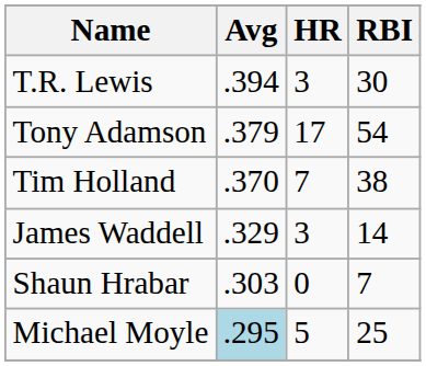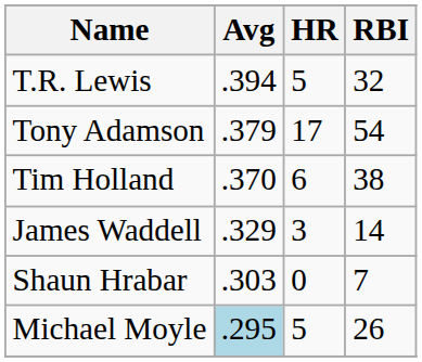T.R. Lewis | HR: 3 -> 5
T.R. Lewis | RBI: 30 -> 32
Tim Holland | HR: 7 -> 6
Michael Moyle | RBI: 25 -> 26
